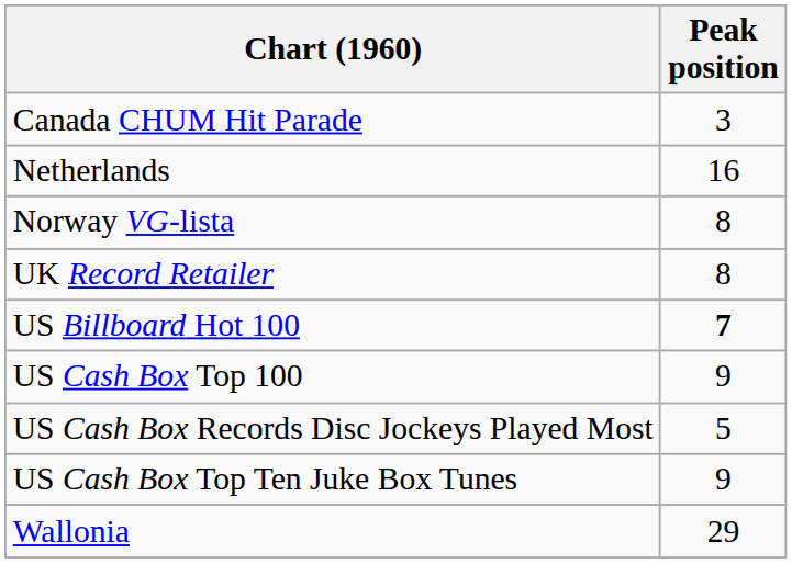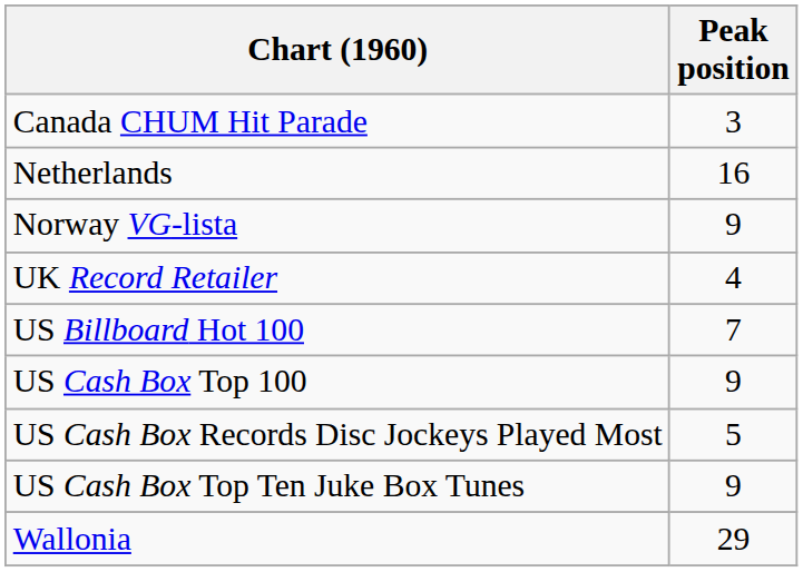Norway VG-lista | Peak position: 8 -> 9
UK Record Retailer | Peak position: 8 -> 4
US Billboard Hot 100 | Peak position: bold -> normal
